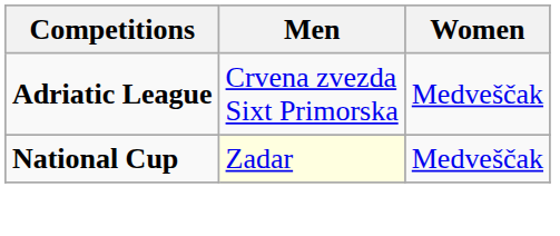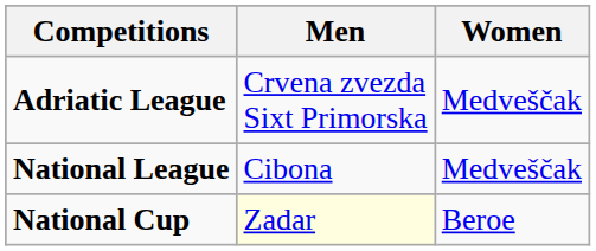+ row: National League | Cibona | Medveščak
National Cup | Women: Medveščak -> Beroe
